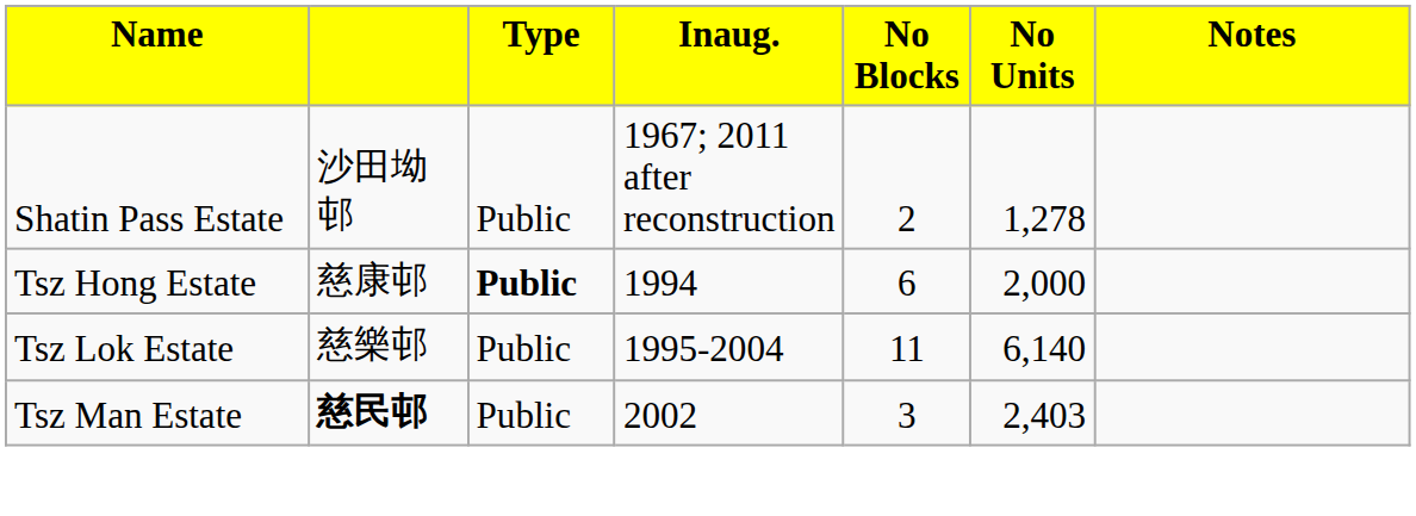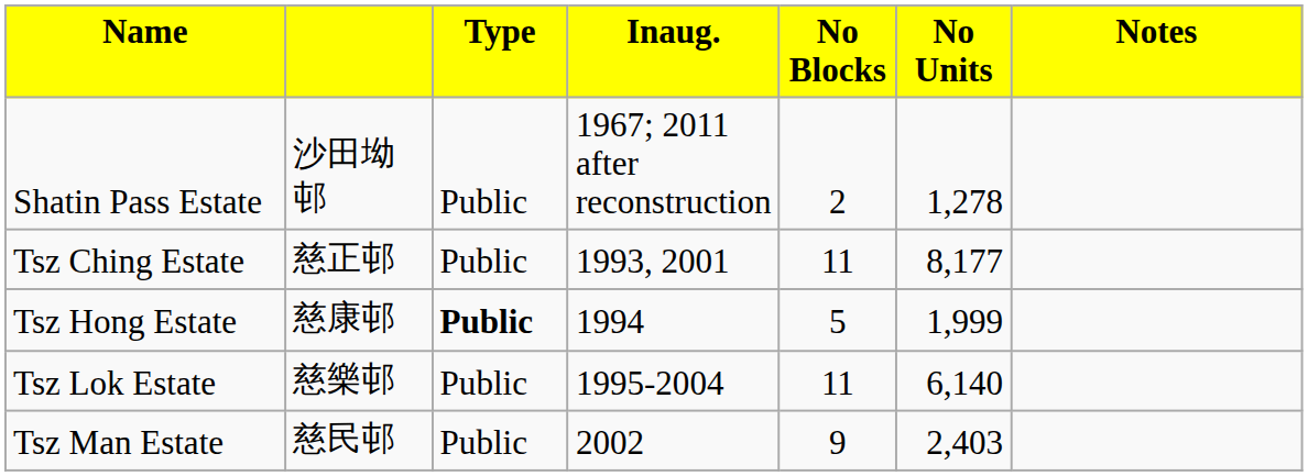+ row: Tsz Ching Estate | 慈正邨 | Public | 1993, 2001 | 11 | 8,177
Tsz Hong Estate | column 5: 6 -> 5
Tsz Hong Estate | column 6: 2,000 -> 1,999
Tsz Man Estate | column 2: bold -> normal
Tsz Man Estate | column 5: 3 -> 9
